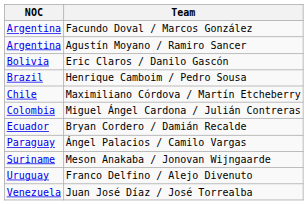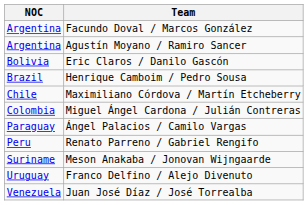- row: Ecuador | Bryan Cordero / Damián Recalde
+ row: Peru | Renato Parreno / Gabriel Rengifo
